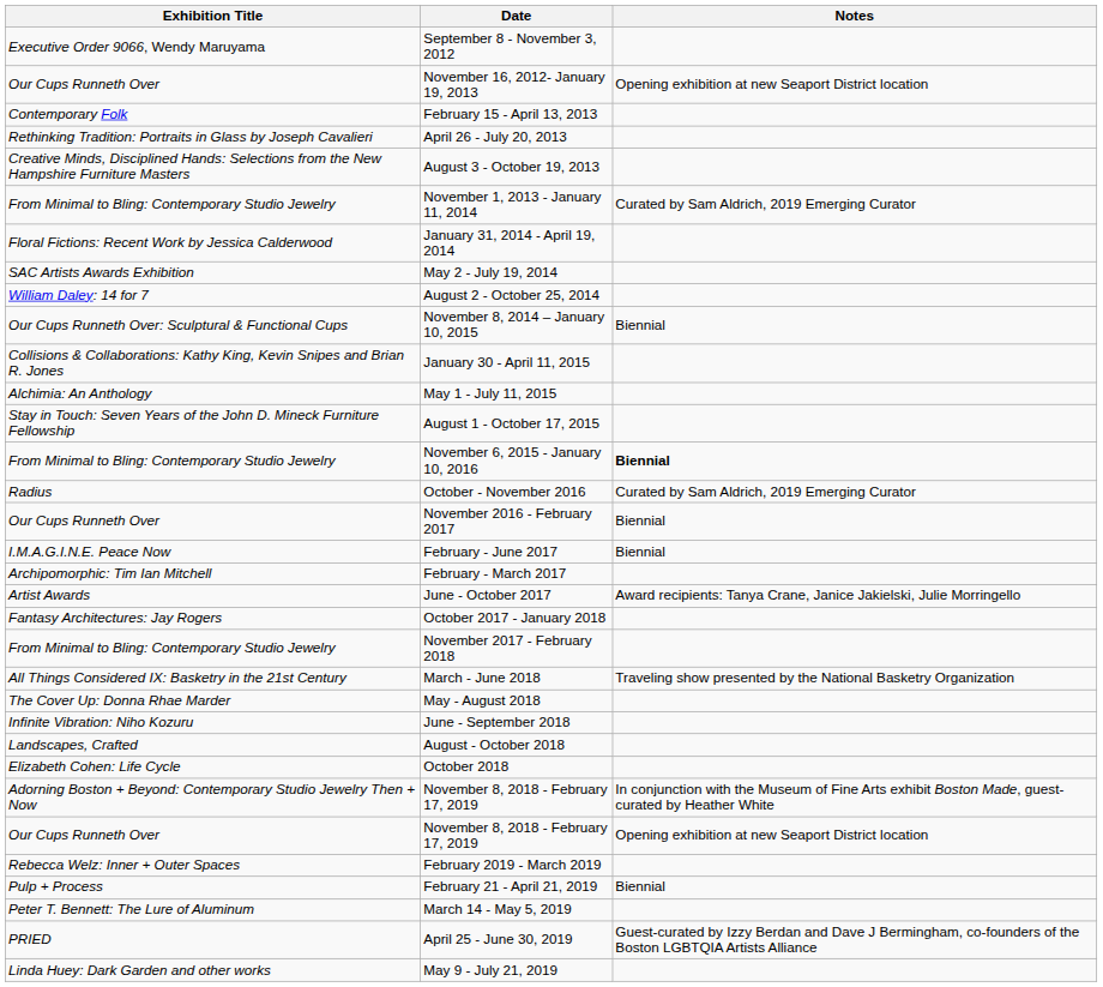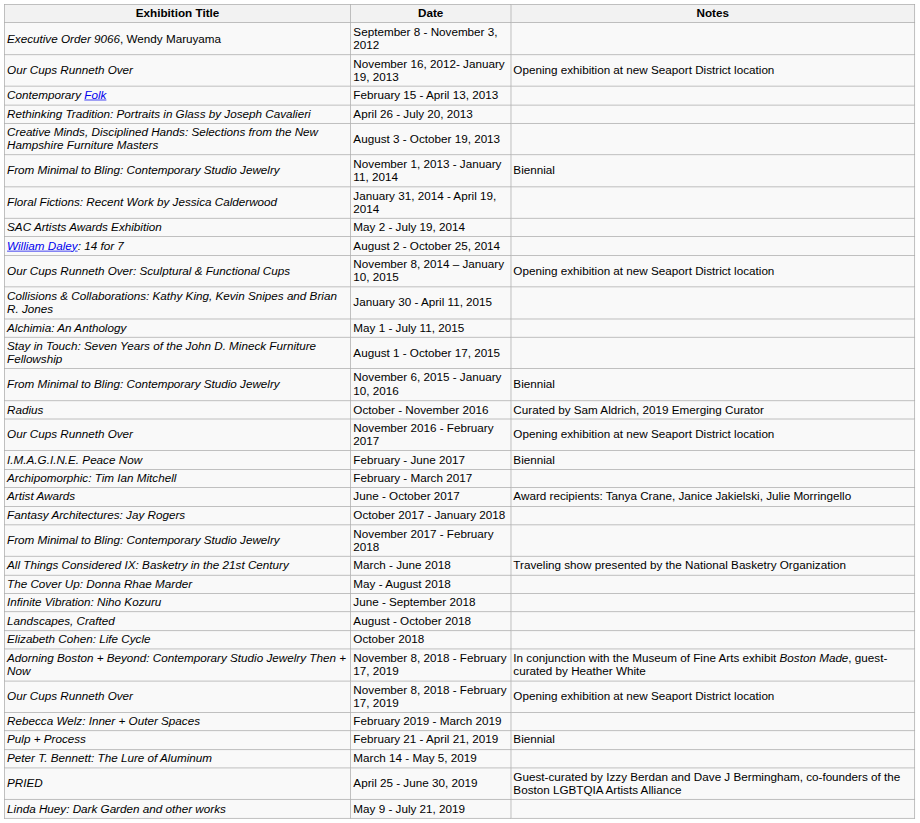November 1, 2013 - January 11, 2014 | Notes: Curated by Sam Aldrich, 2019 Emerging Curator -> Biennial
November 8, 2014 – January 10, 2015 | Notes: Biennial -> Opening exhibition at new Seaport District location
November 6, 2015 - January 10, 2016 | Notes: bold -> normal
November 2016 - February 2017 | Notes: Biennial -> Opening exhibition at new Seaport District location
